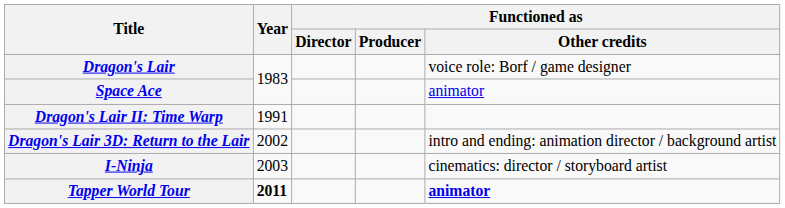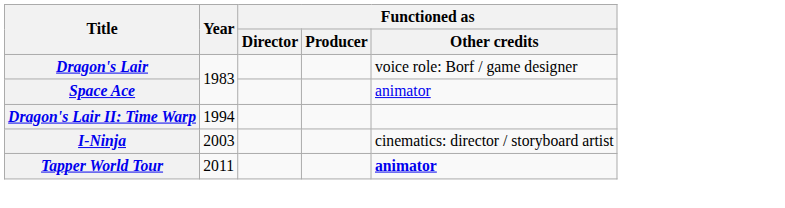Dragon's Lair II: Time Warp | Year: 1991 -> 1994
- row: Dragon's Lair 3D: Return to the Lair | 2002 | intro and ending: animation director / background artist
Tapper World Tour | Year: bold -> normal
